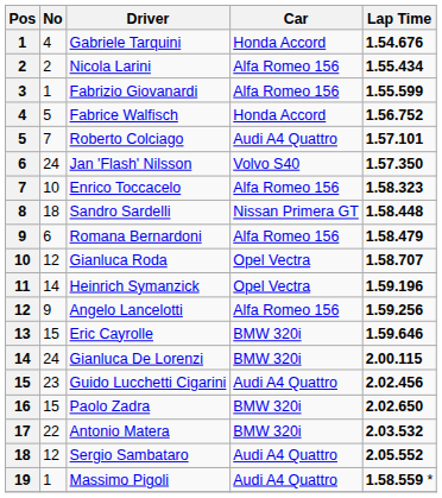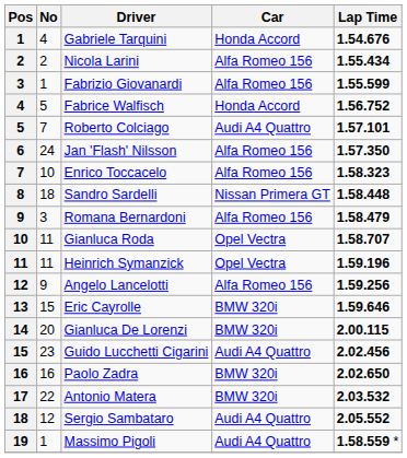Jan 'Flash' Nilsson | Car: Volvo S40 -> Alfa Romeo 156
Romana Bernardoni | No: 6 -> 3
Gianluca Roda | No: 12 -> 11
Heinrich Symanzick | No: 14 -> 11
Gianluca De Lorenzi | No: 24 -> 20
Paolo Zadra | No: 15 -> 16
